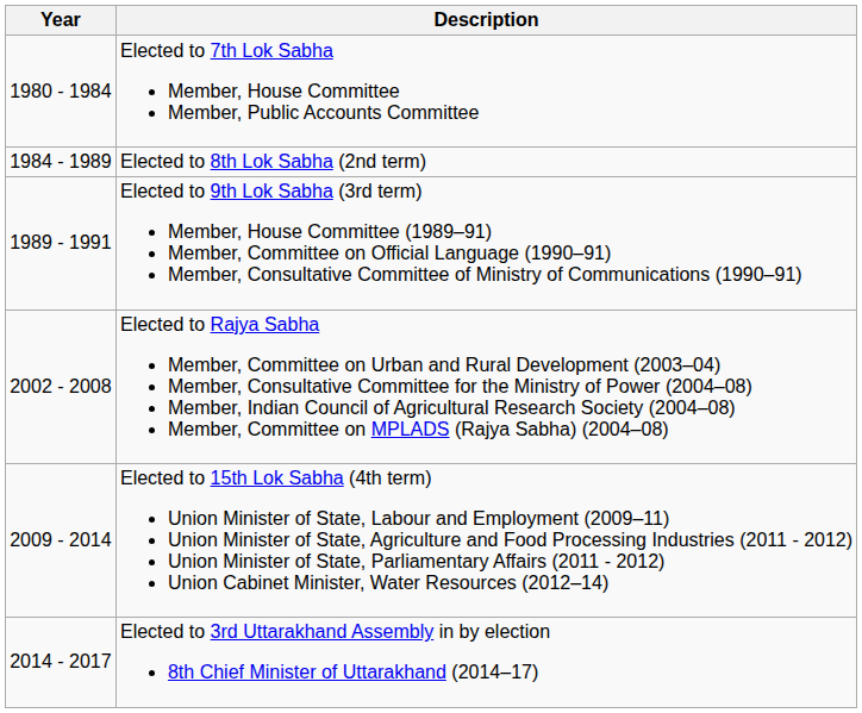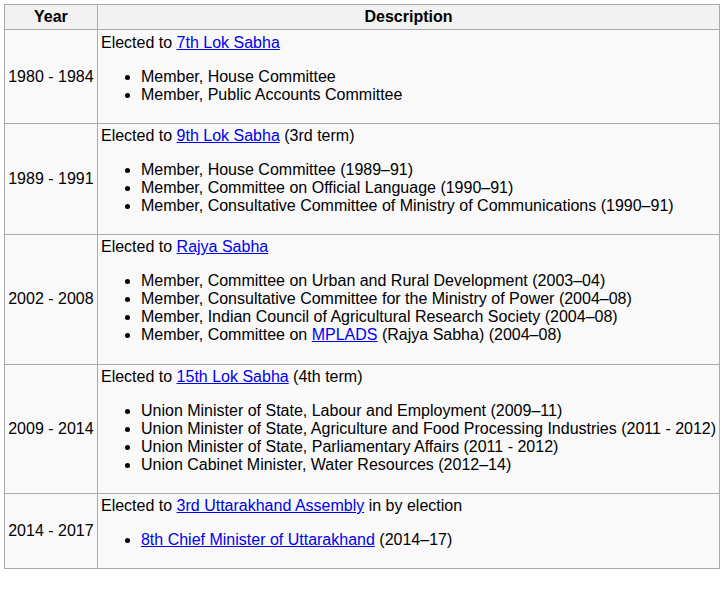- row: 1984 - 1989 | Elected to 8th Lok Sabha (2nd term)
